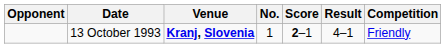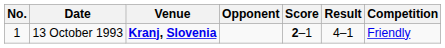columns swapped: No. <-> Opponent
